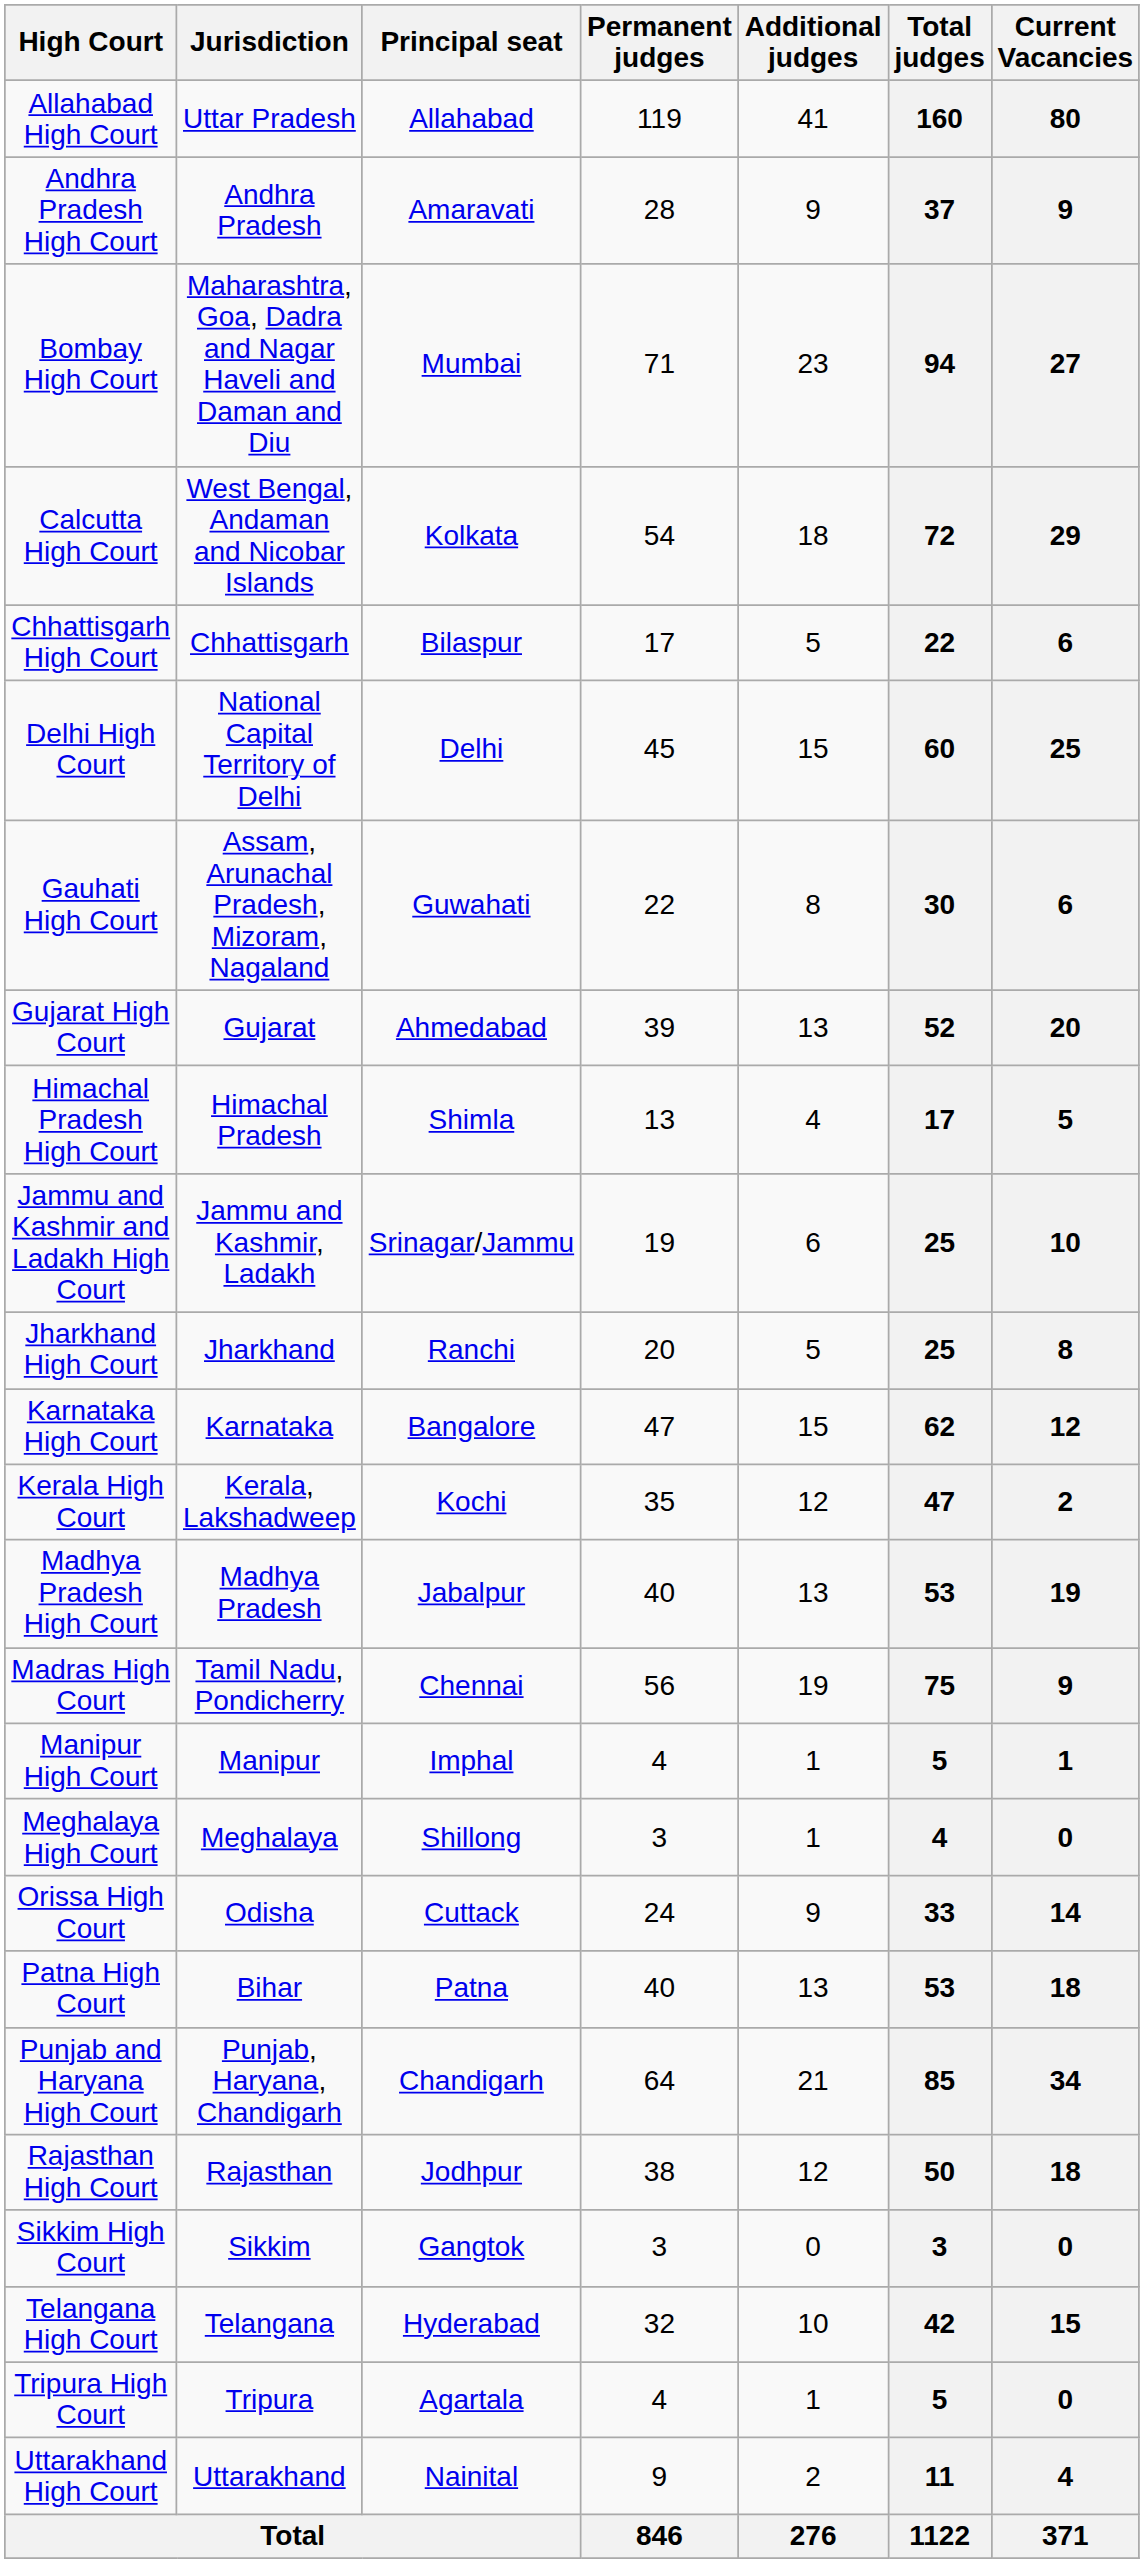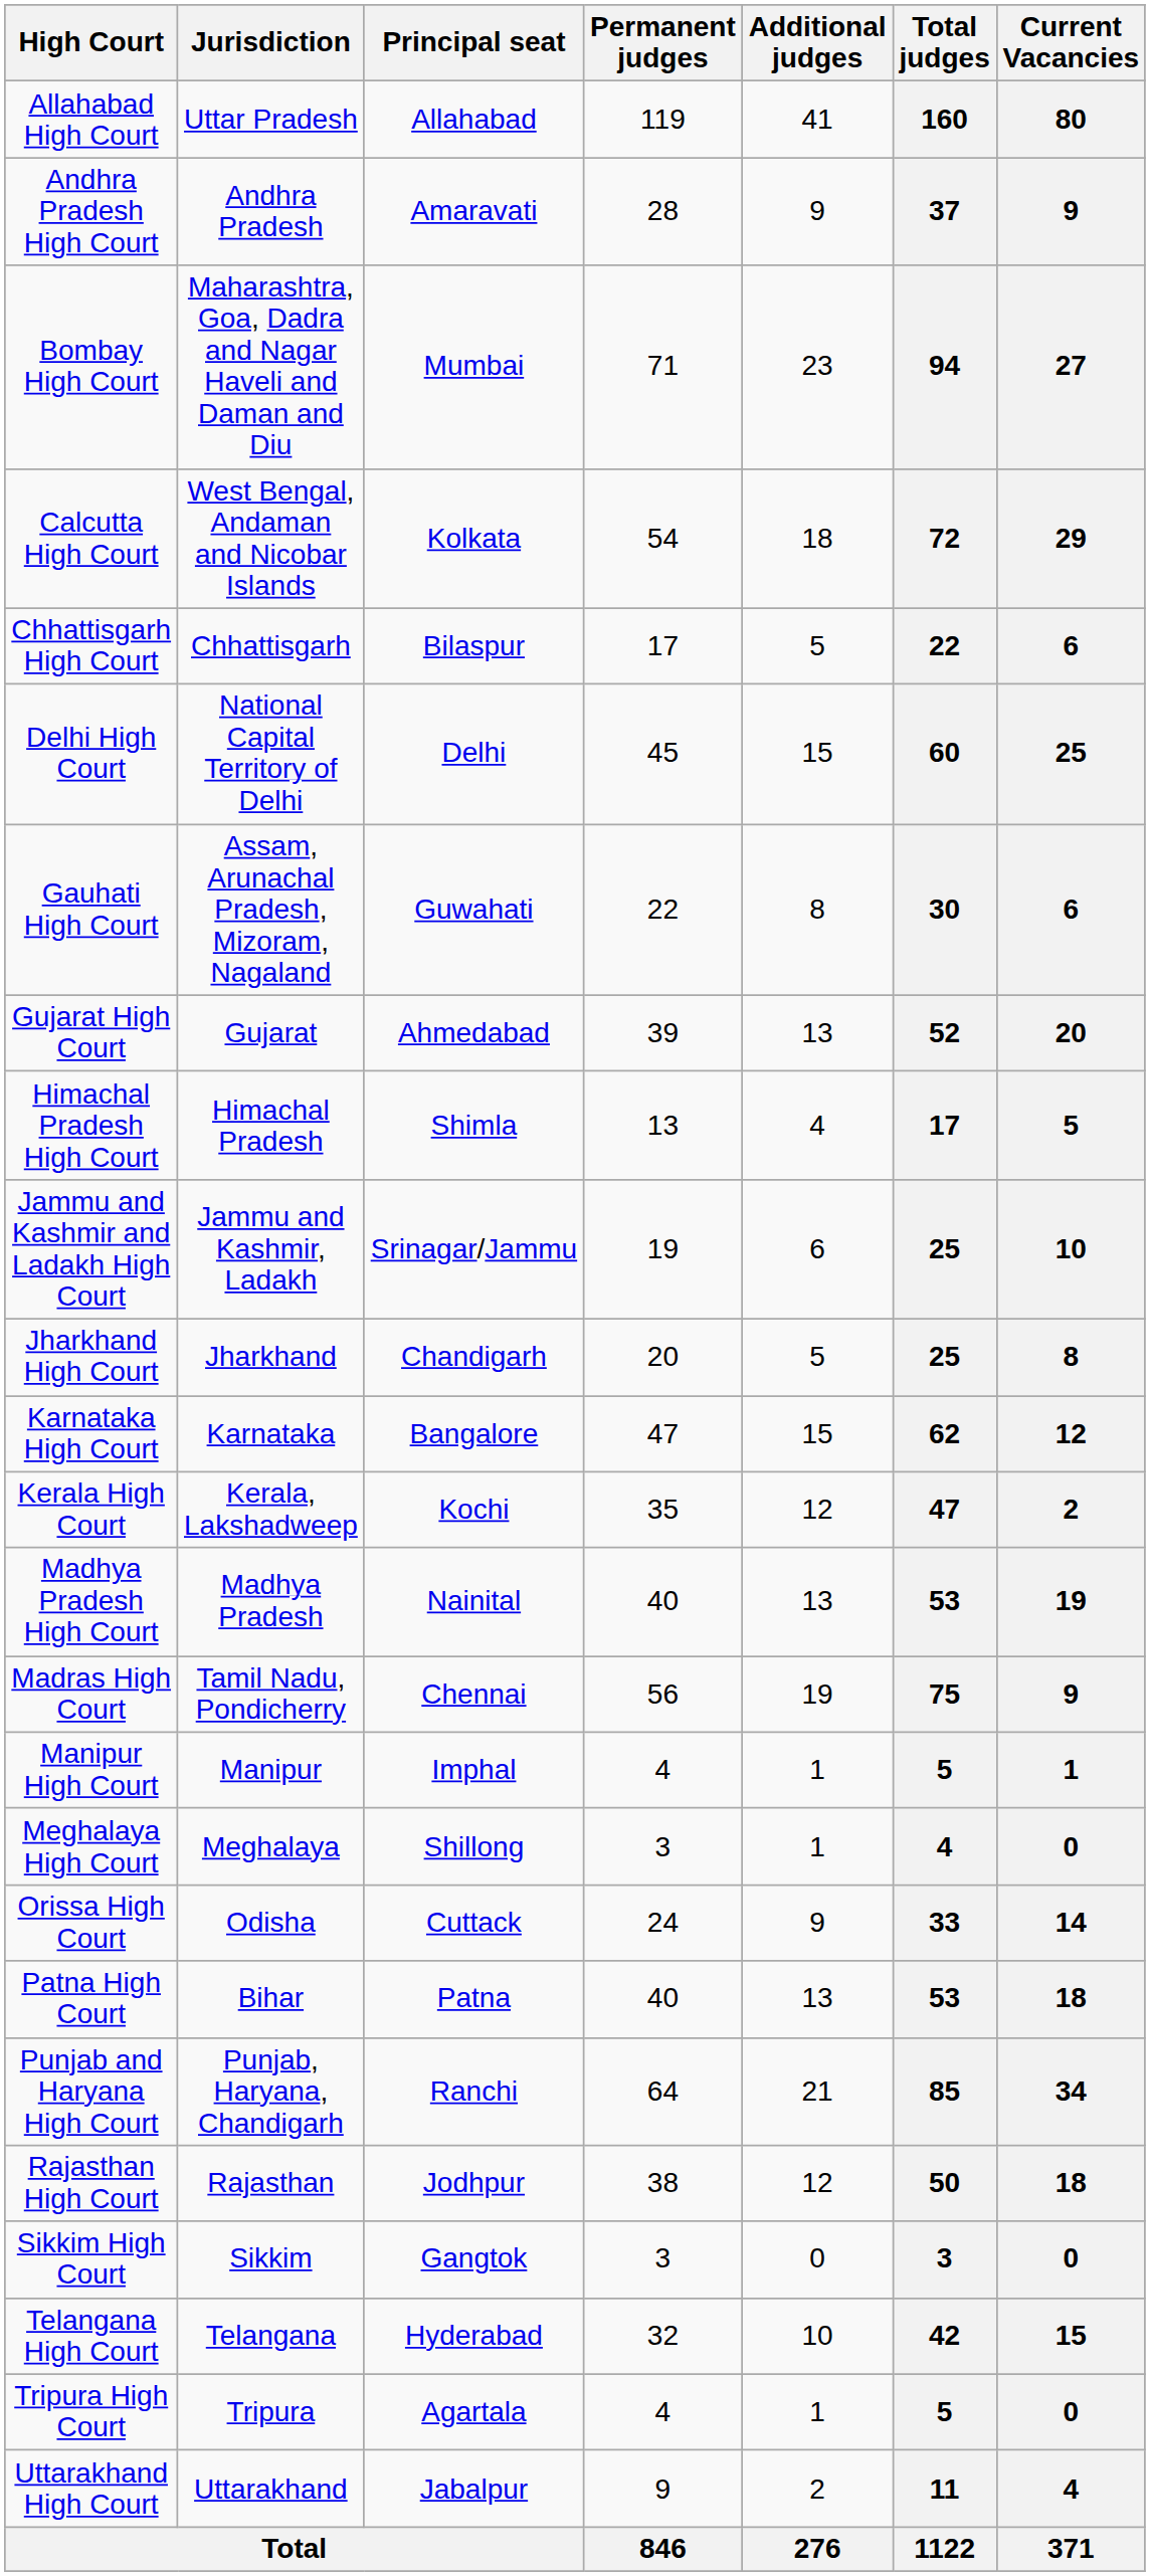Jharkhand High Court | Principal seat: Ranchi -> Chandigarh
Madhya Pradesh High Court | Principal seat: Jabalpur -> Nainital
Punjab and Haryana High Court | Principal seat: Chandigarh -> Ranchi
Uttarakhand High Court | Principal seat: Nainital -> Jabalpur
